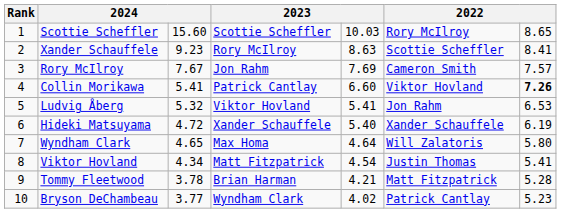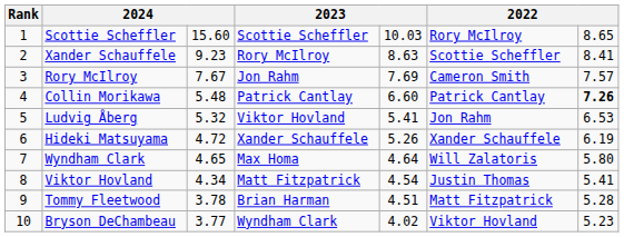Collin Morikawa | column 3: 5.41 -> 5.48
Collin Morikawa | column 6: Viktor Hovland -> Patrick Cantlay
Hideki Matsuyama | column 5: 5.40 -> 5.26
Tommy Fleetwood | column 5: 4.21 -> 4.51
Bryson DeChambeau | column 6: Patrick Cantlay -> Viktor Hovland
